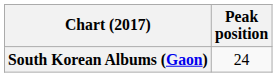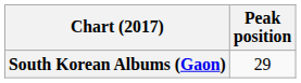South Korean Albums (Gaon) | Peak position: 24 -> 29
